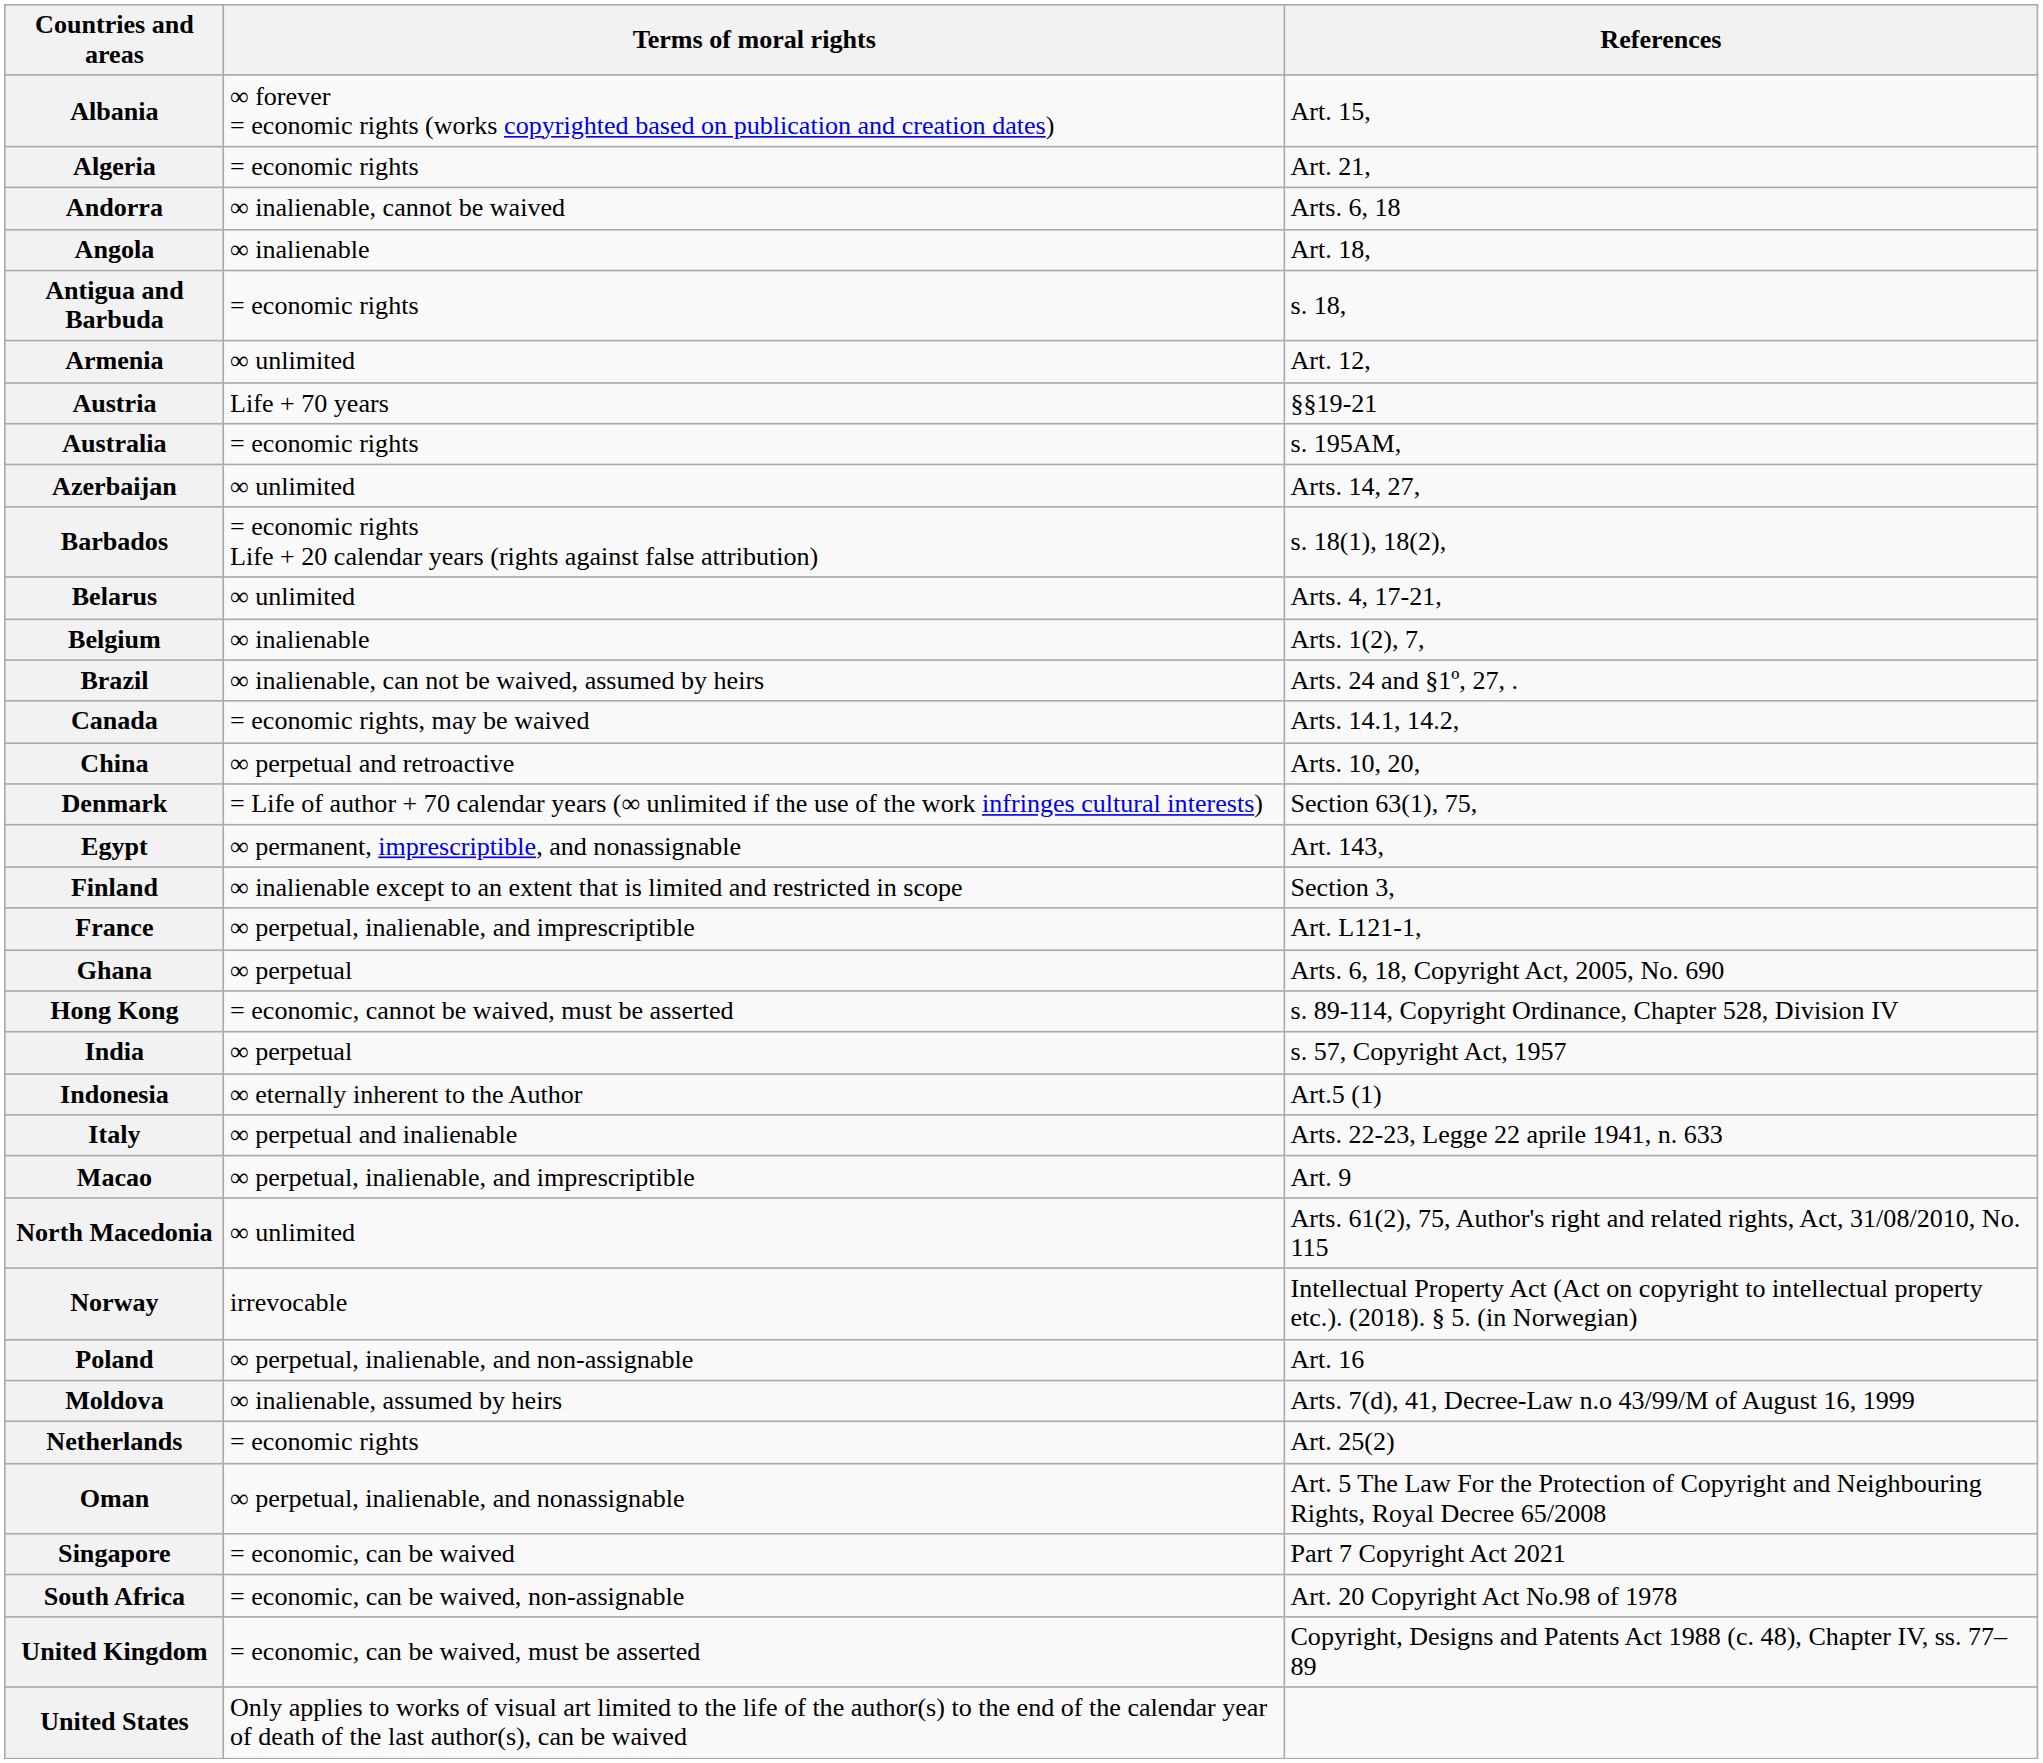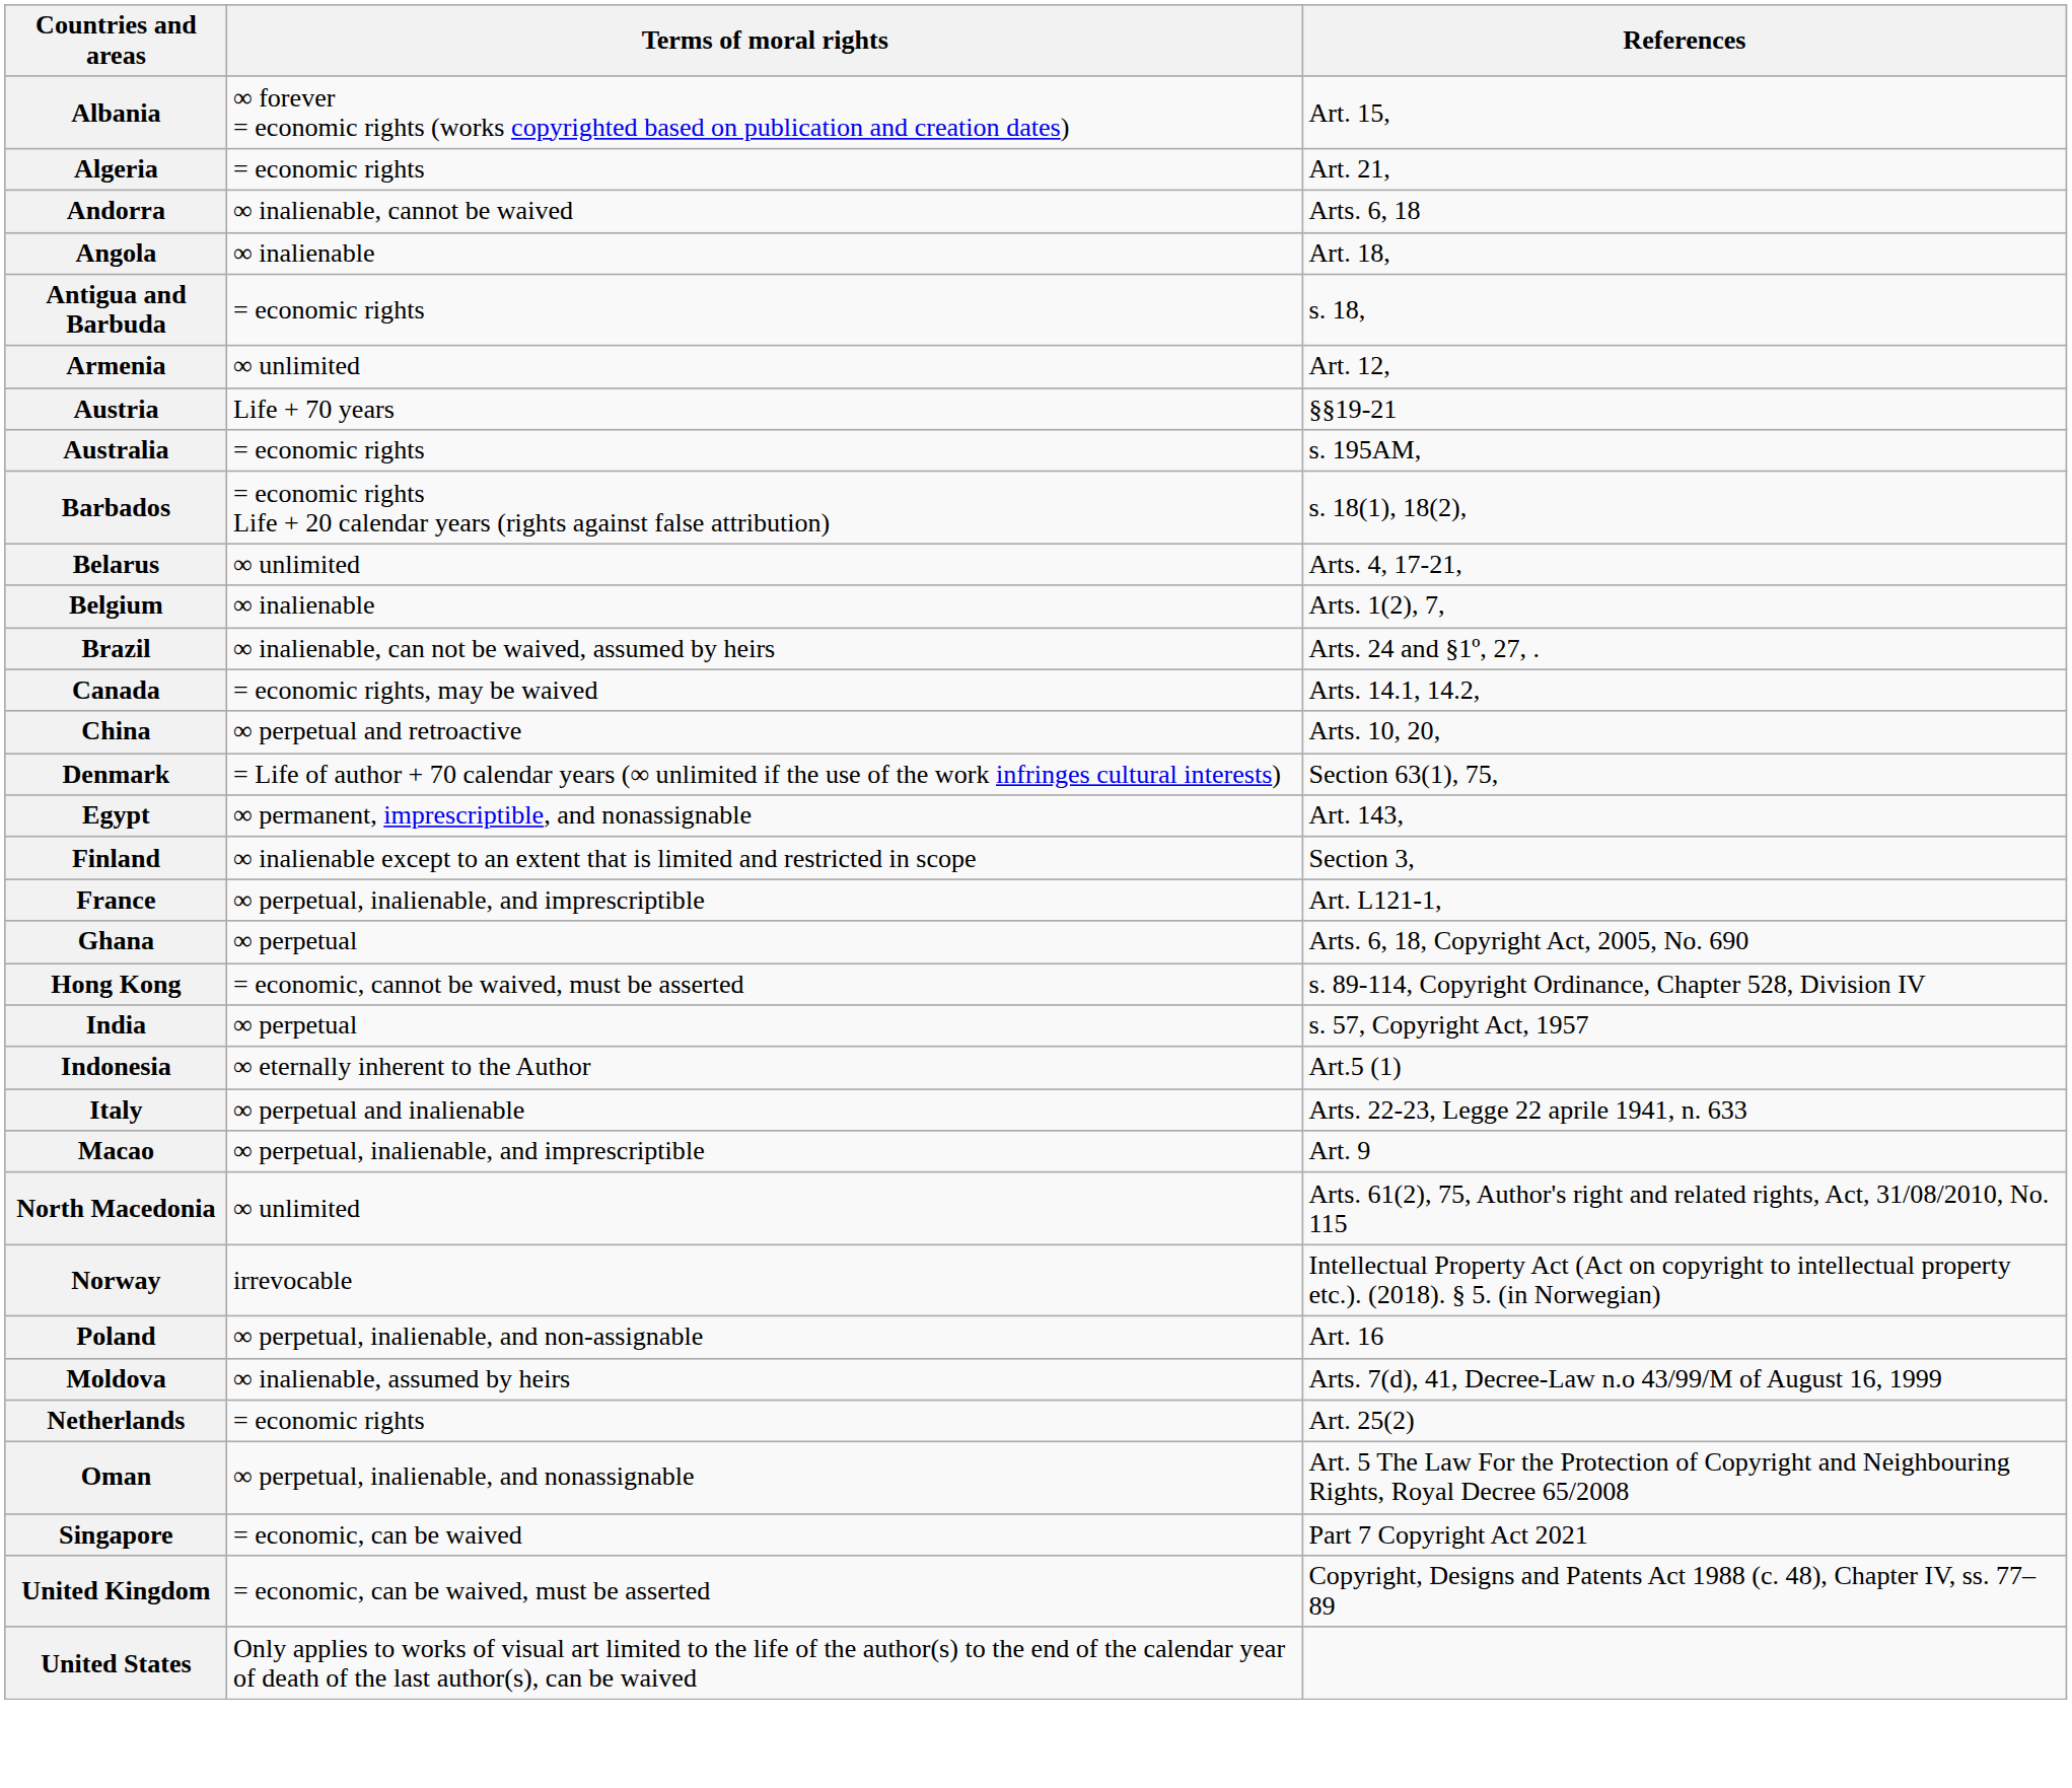- row: Azerbaijan | ∞ unlimited | Arts. 14, 27,
- row: South Africa | = economic, can be waived, non-assignable | Art. 20 Copyright Act No.98 of 1978
